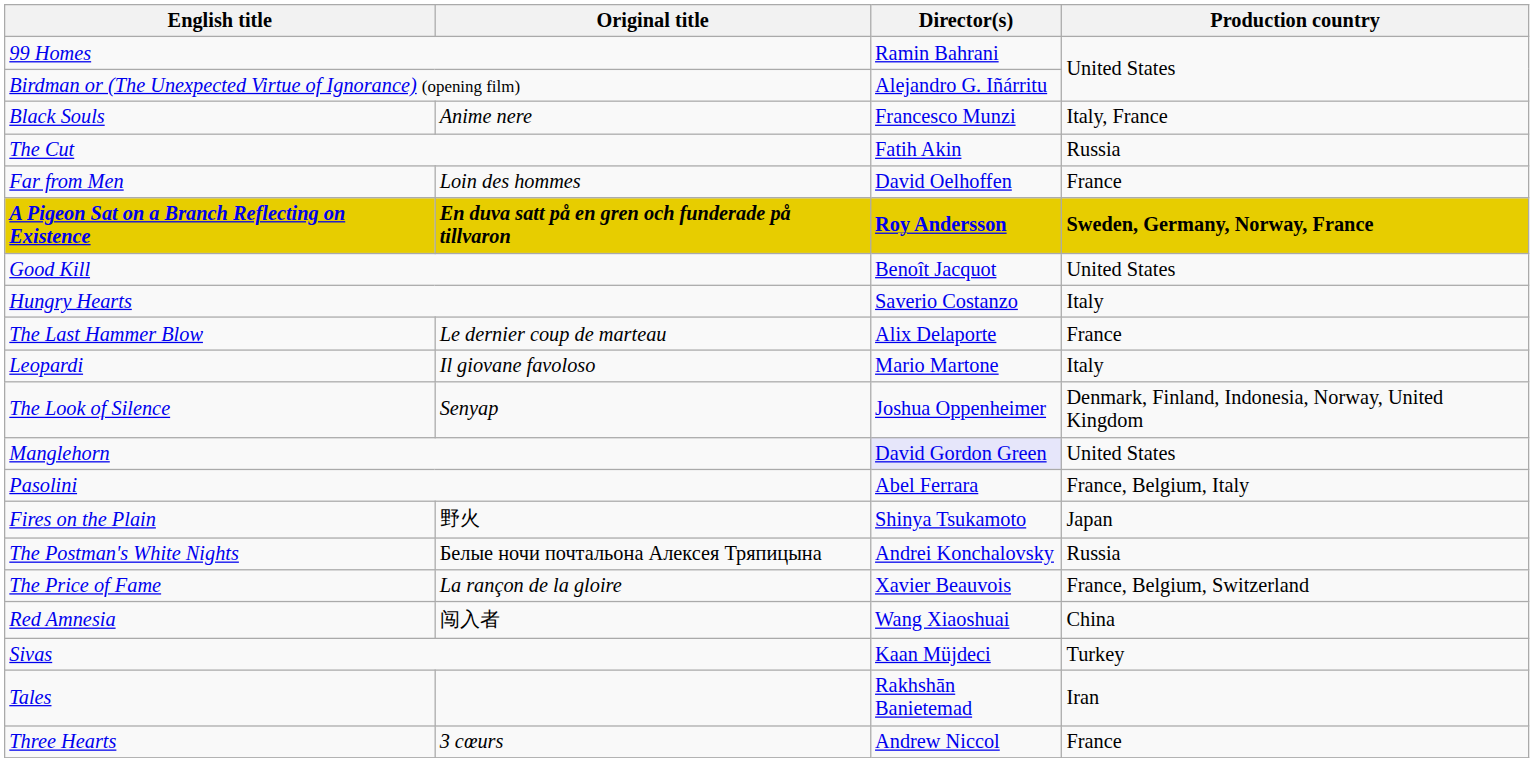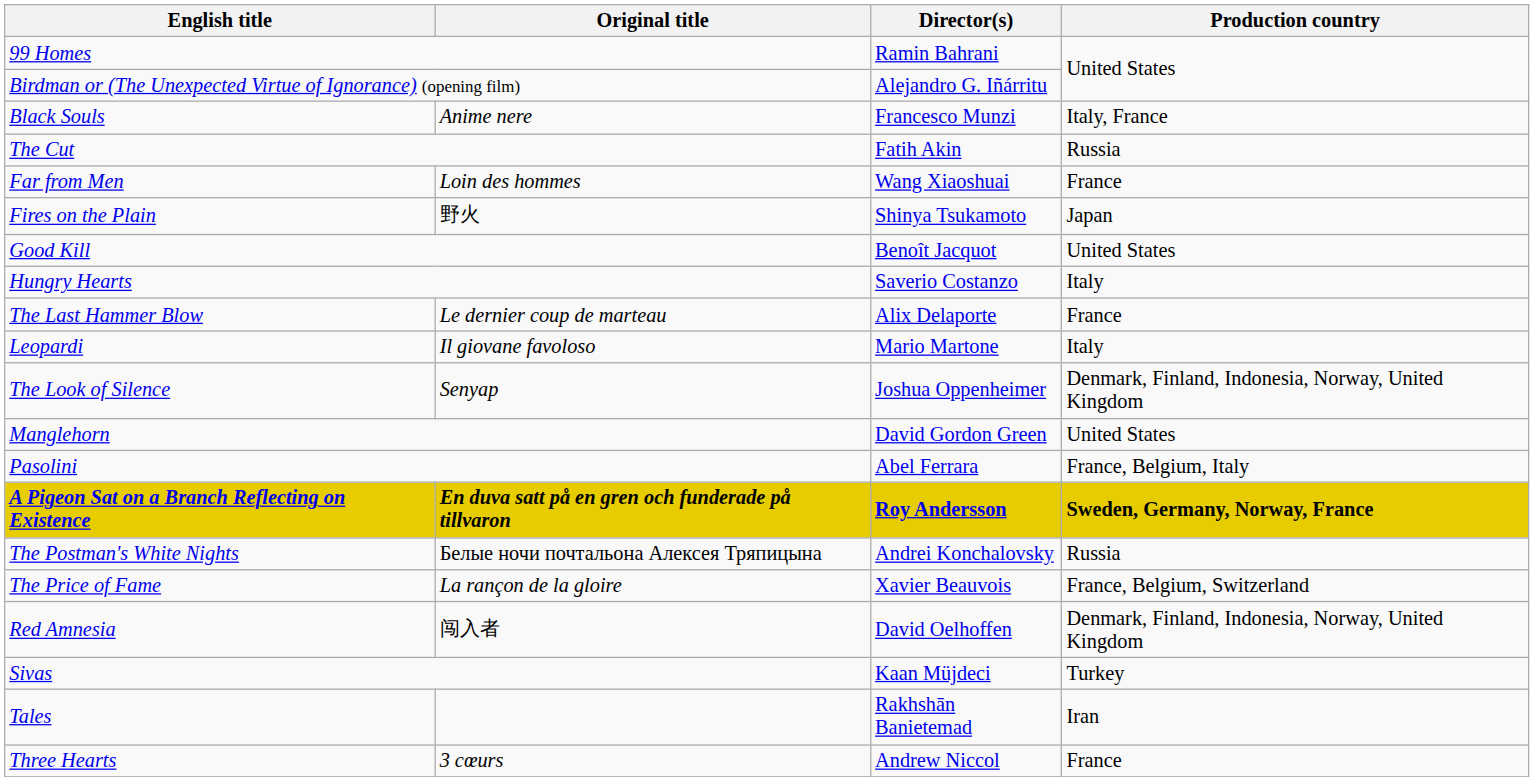Far from Men | Director(s): David Oelhoffen -> Wang Xiaoshuai
rows swapped: Fires on the Plain <-> A Pigeon Sat on a Branch Reflecting on Existence
Manglehorn | Director(s): lavender background -> no background
Red Amnesia | Director(s): Wang Xiaoshuai -> David Oelhoffen
Red Amnesia | Production country: China -> Denmark, Finland, Indonesia, Norway, United Kingdom
